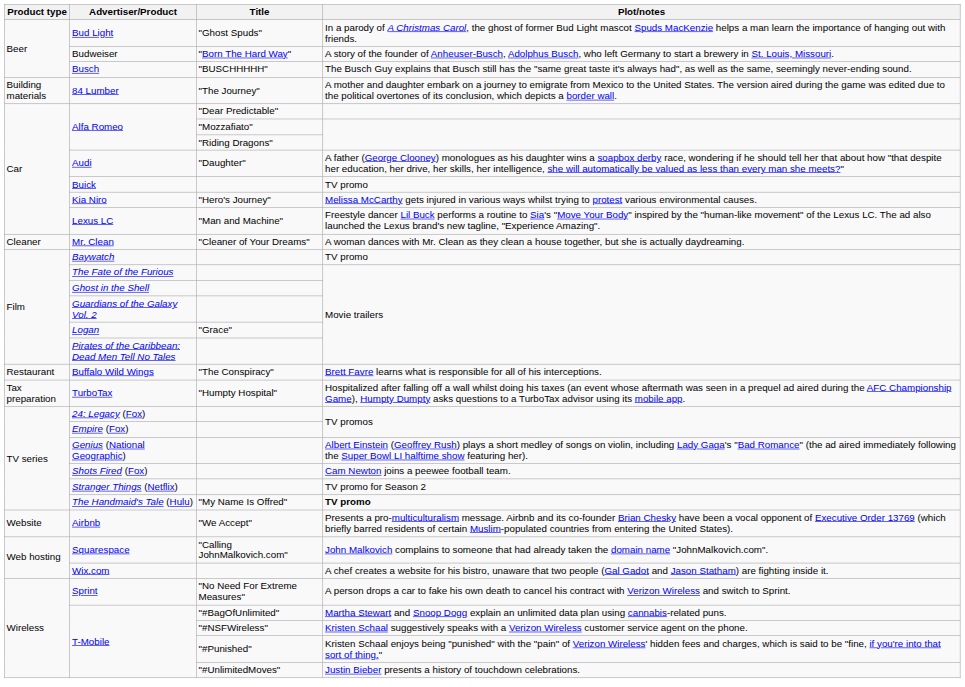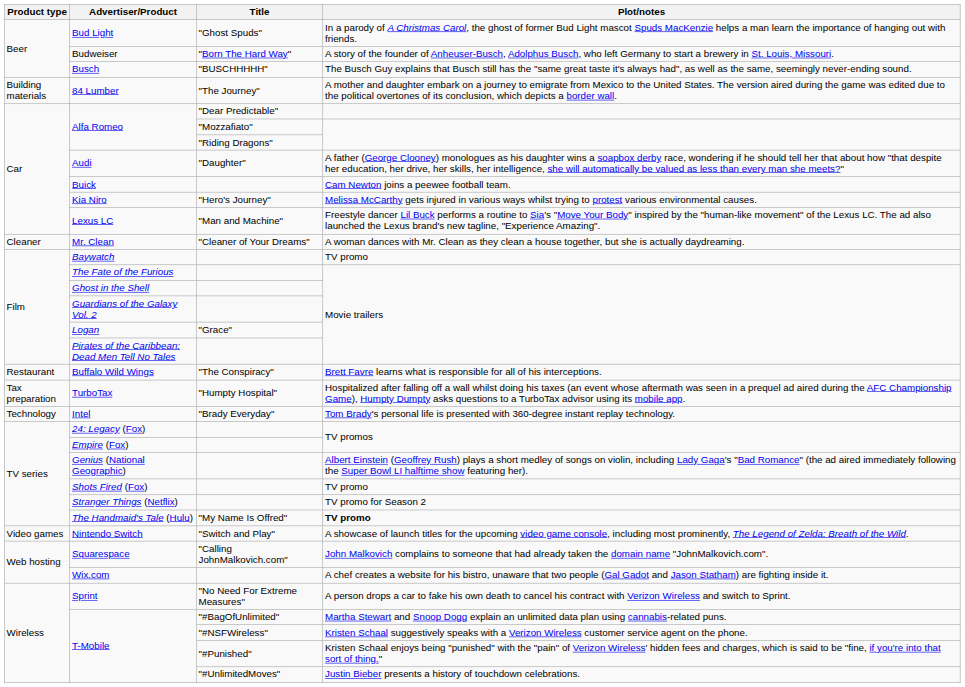Buick | Plot/notes: TV promo -> Cam Newton joins a peewee football team.
+ row: Technology | Intel | "Brady Everyday" | Tom Brady's personal life is presented with 360-degree instant replay technology.
Shots Fired (Fox) | Plot/notes: Cam Newton joins a peewee football team. -> TV promo
+ row: Video games | Nintendo Switch | "Switch and Play" | A showcase of launch titles for the upcoming video game console, including most prominently, The Legend of Zelda: Breath of the Wild.
- row: Website | Airbnb | "We Accept" | Presents a pro-multiculturalism message. Airbnb and its co-founder Brian Chesky have been a vocal opponent of Executive Order 13769 (which briefly barred residents of certain Muslim-populated countries from entering the United States).
